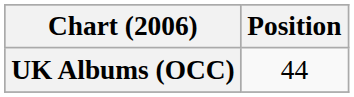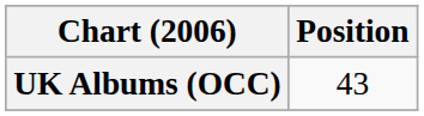UK Albums (OCC) | Position: 44 -> 43
